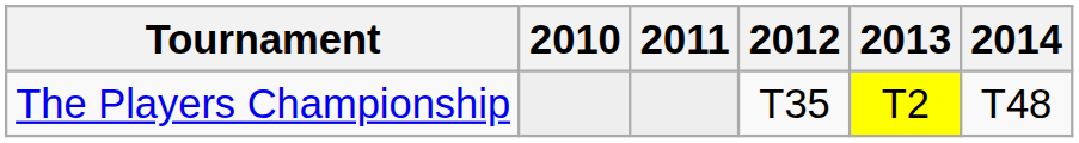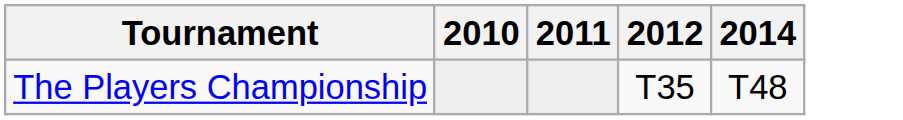- column: 2013 | T2
